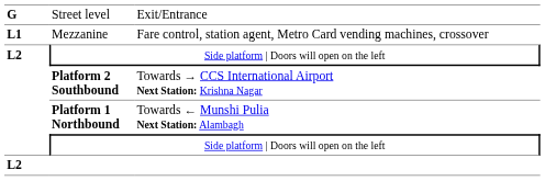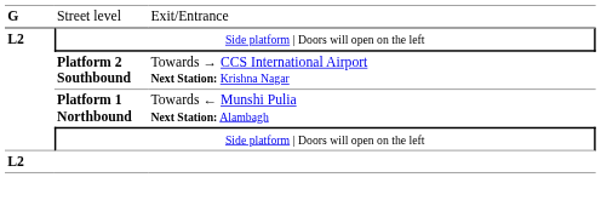- row: L1 | Mezzanine | Fare control, station agent, Metro Card vending machines, crossover
